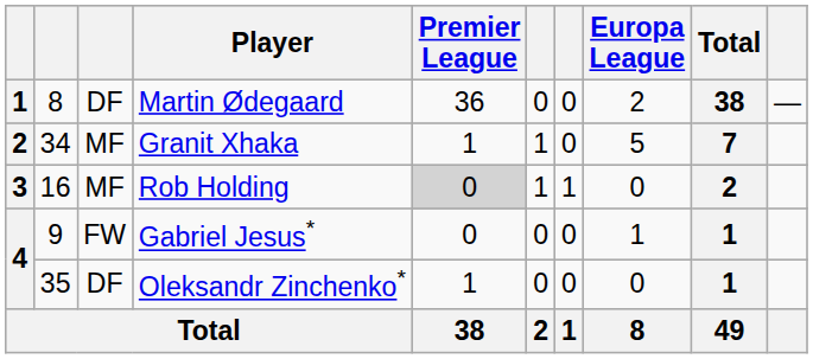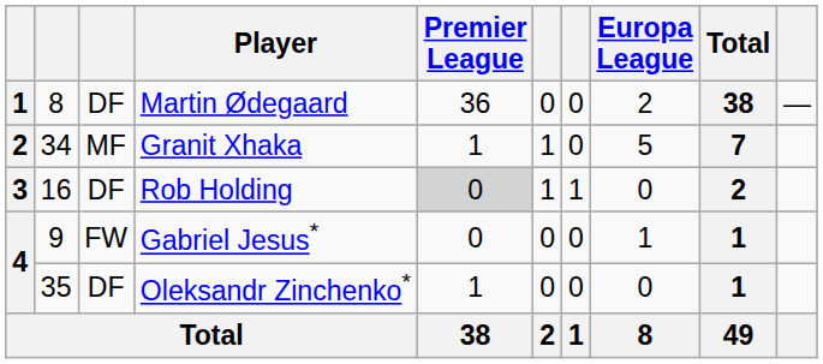Rob Holding | column 3: MF -> DF
